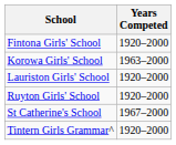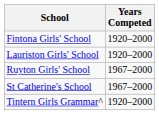- row: Korowa Girls' School | 1963–2000
Ruyton Girls' School | Years Competed: 1920–2000 -> 1967–2000
